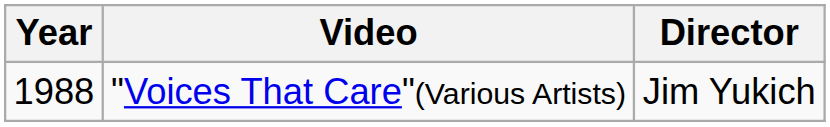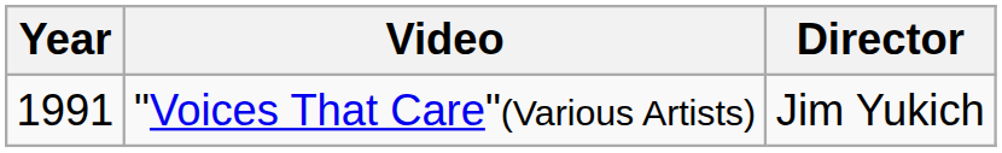"Voices That Care"(Various Artists) | Year: 1988 -> 1991
